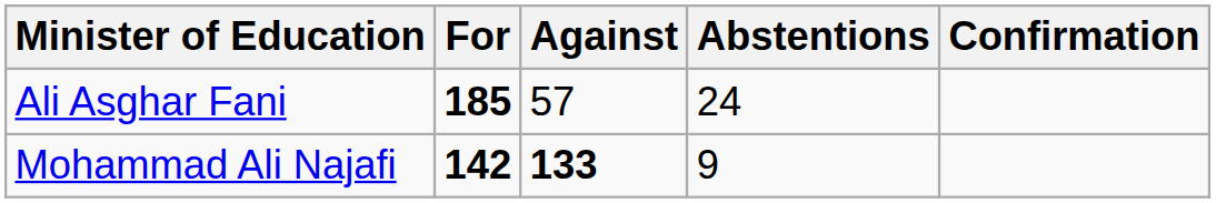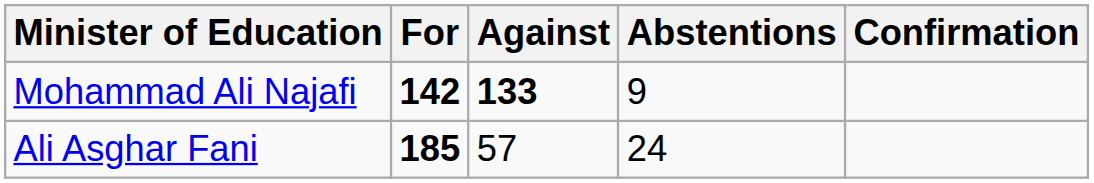rows swapped: Mohammad Ali Najafi <-> Ali Asghar Fani
